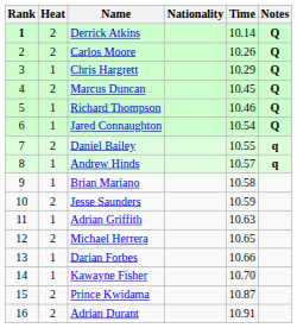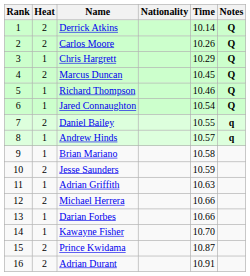Derrick Atkins | Rank: bold -> normal
Michael Herrera | Time: 10.65 -> 10.66
